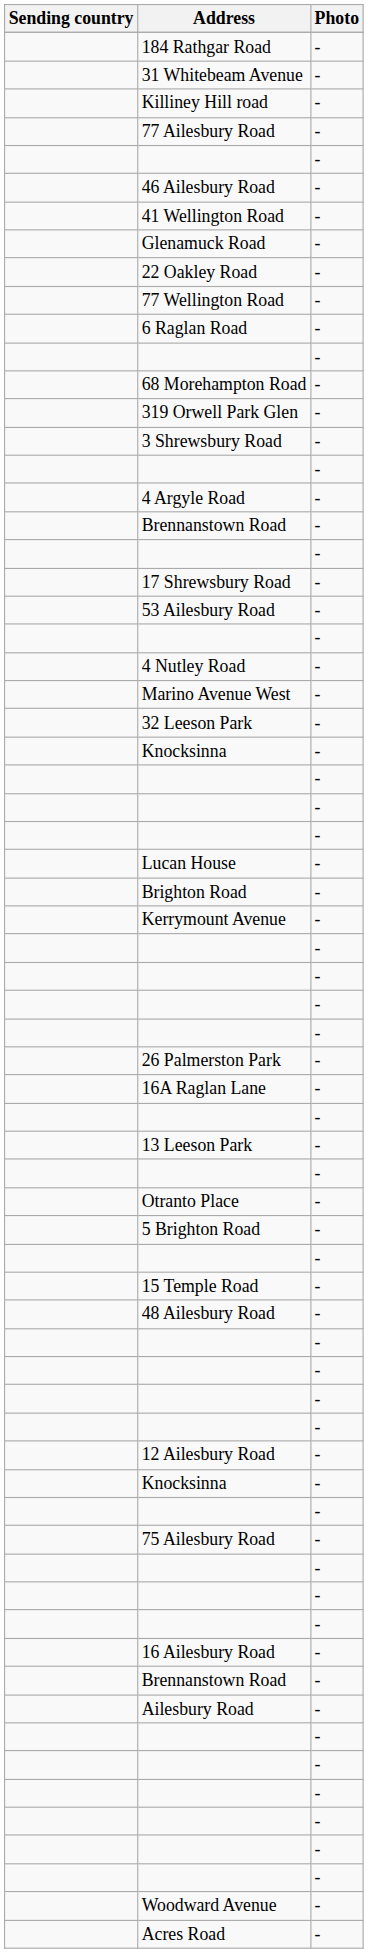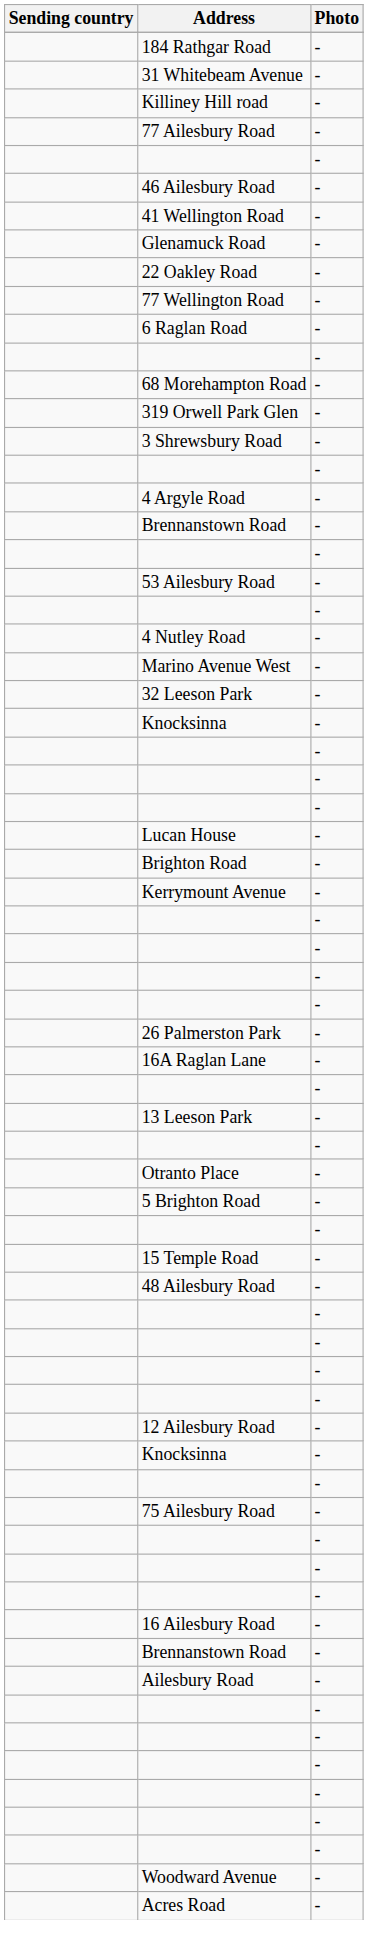- row: 17 Shrewsbury Road | -
